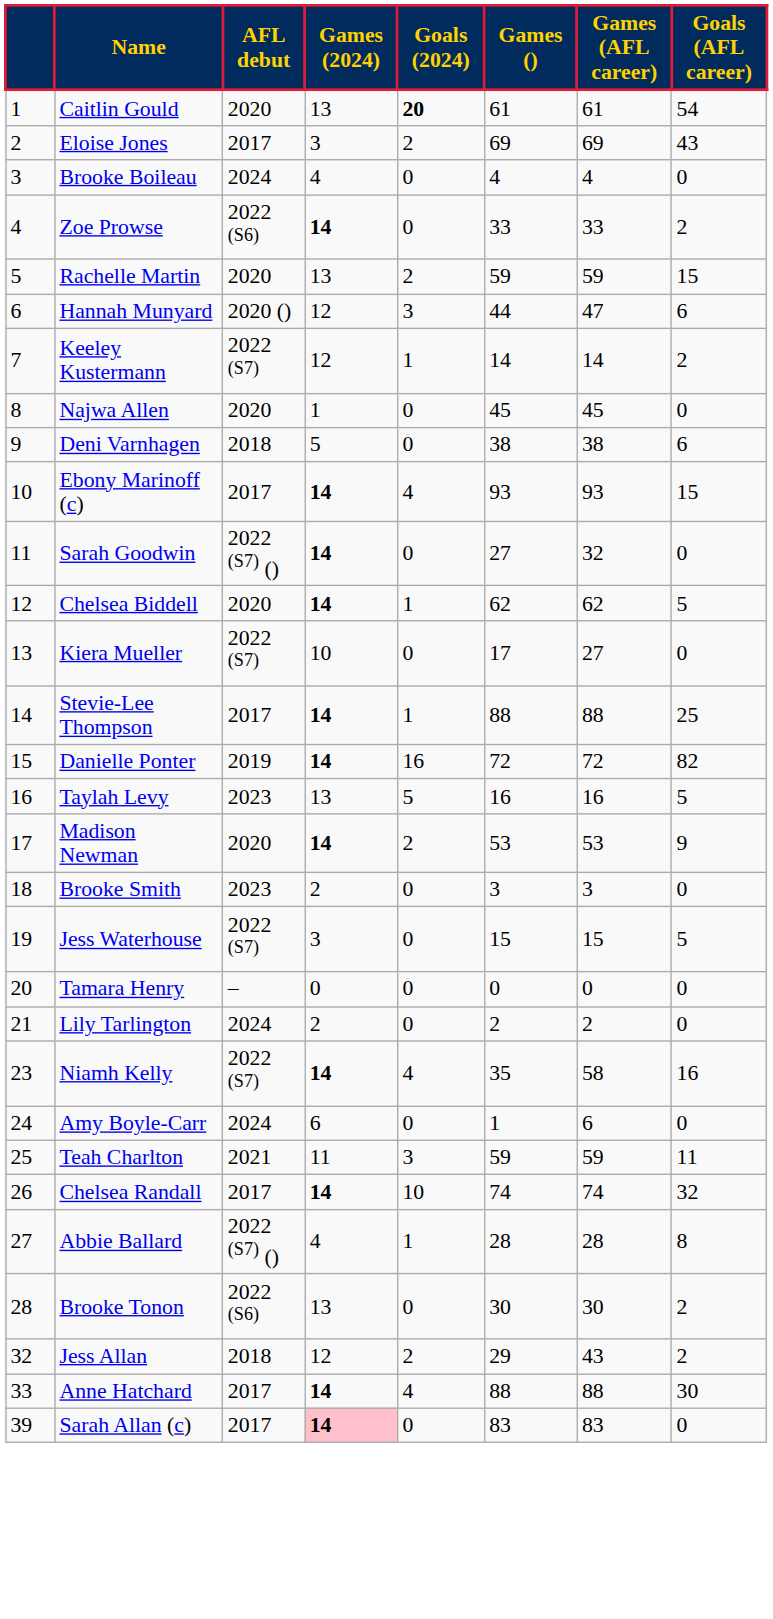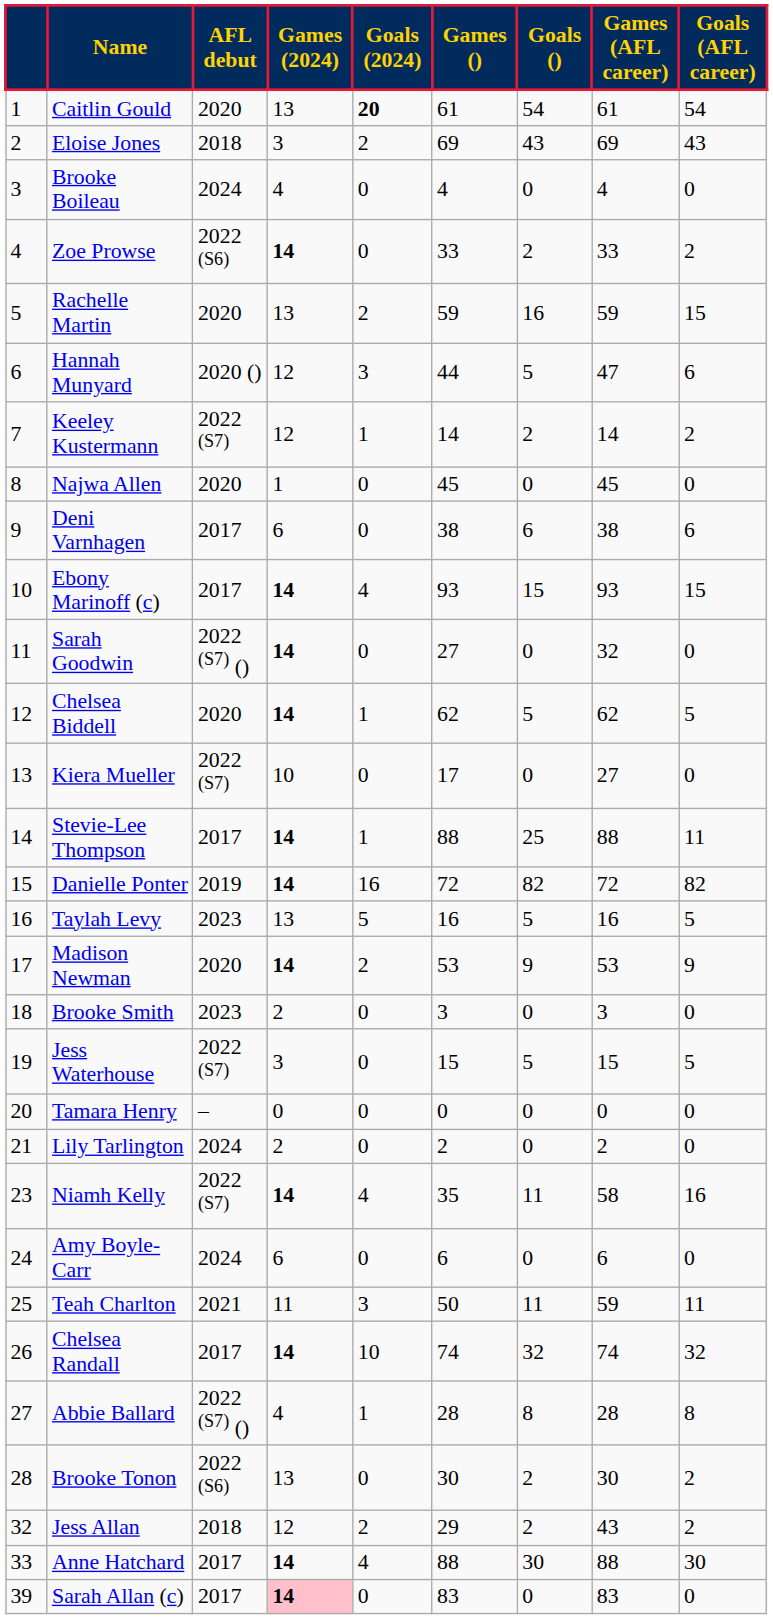+ column: Goals () | 54 | 43 | 0 | 2 | 16 | 5 | 2 | 0 | 6 | 15 | 0 | 5 | 0 | 25 | 82 | 5 | 9 | 0 | 5 | 0 | 0 | 11 | 0 | 11 | 32 | 8 | 2 | 2 | 30 | 0
Eloise Jones | AFL debut: 2017 -> 2018
Deni Varnhagen | AFL debut: 2018 -> 2017
Deni Varnhagen | Games (2024): 5 -> 6
Stevie-Lee Thompson | Goals (AFL career): 25 -> 11
Amy Boyle-Carr | Games (): 1 -> 6
Teah Charlton | Games (): 59 -> 50
